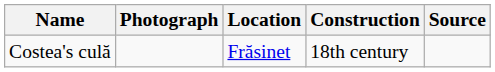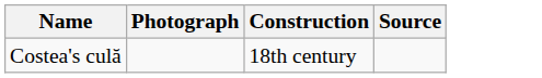- column: Location | Frăsinet
